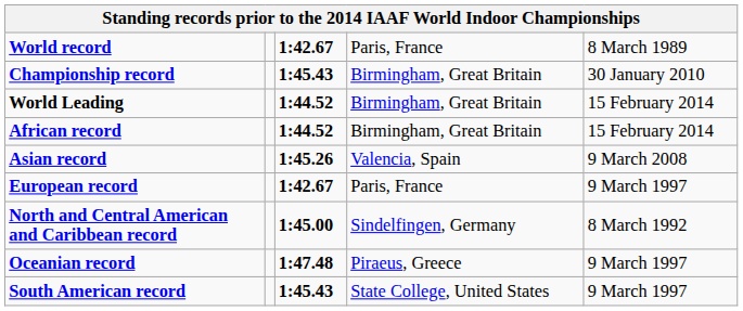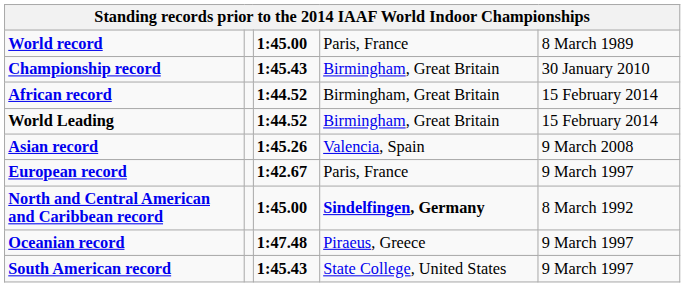World record | column 3: 1:42.67 -> 1:45.00
rows swapped: World Leading <-> African record
North and Central American and Caribbean record | column 4: normal -> bold
